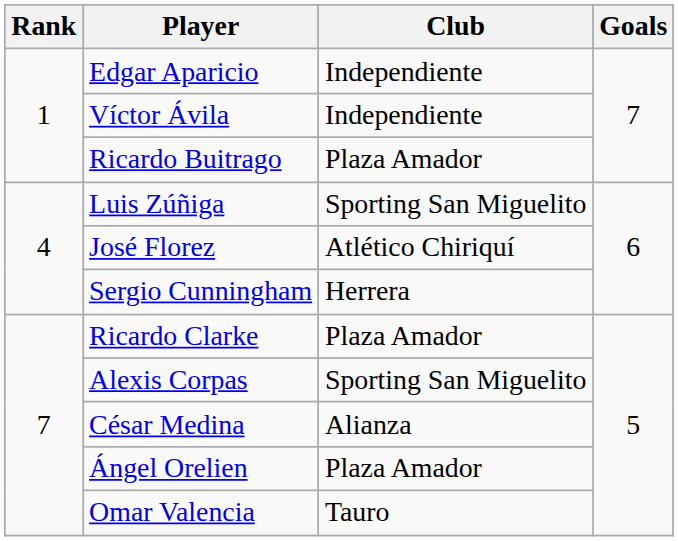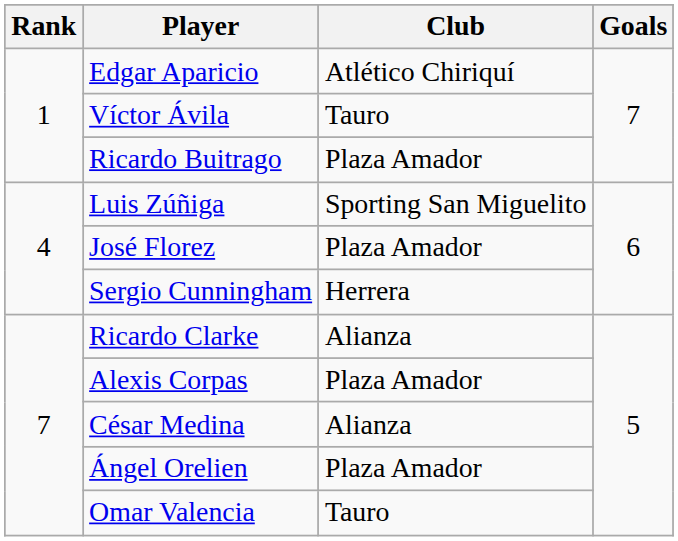Edgar Aparicio | Club: Independiente -> Atlético Chiriquí
Víctor Ávila | Club: Independiente -> Tauro
José Florez | Club: Atlético Chiriquí -> Plaza Amador
Ricardo Clarke | Club: Plaza Amador -> Alianza
Alexis Corpas | Club: Sporting San Miguelito -> Plaza Amador
